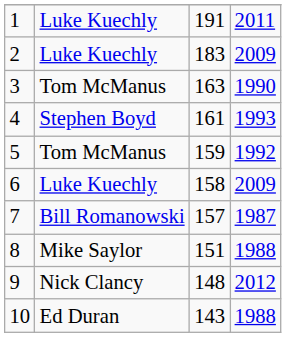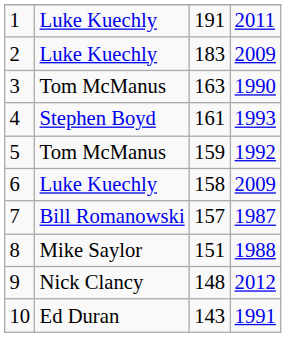10 | column 4: 1988 -> 1991
